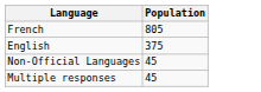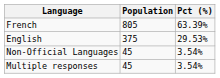+ column: Pct (%) | 63.39% | 29.53% | 3.54% | 3.54%
